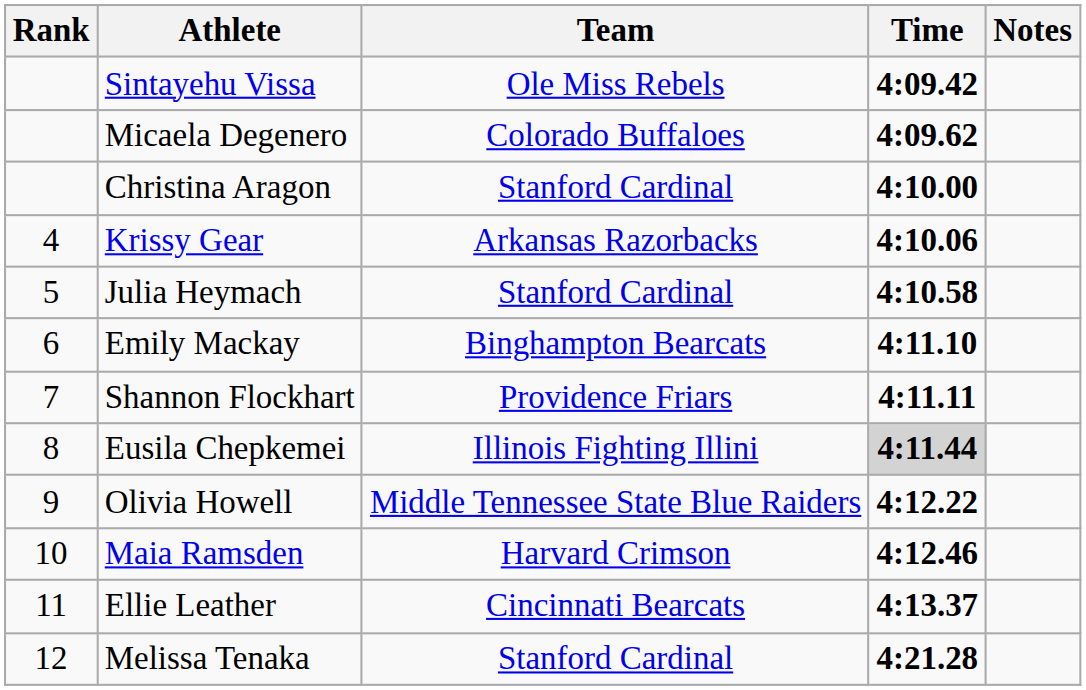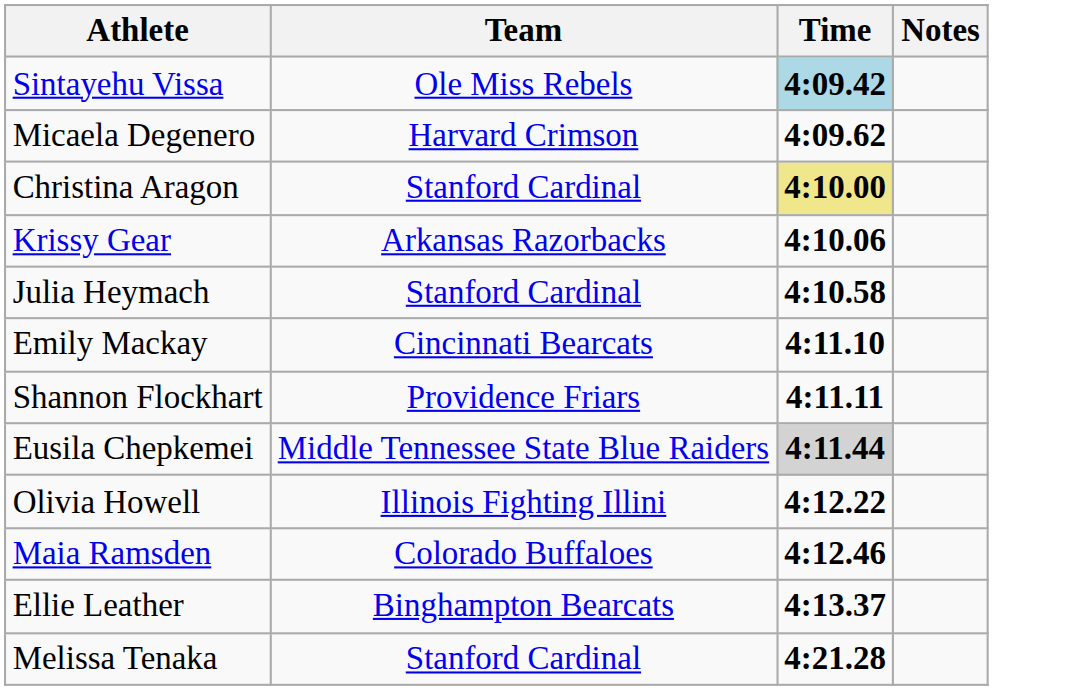- column: Rank | 4 | 5 | 6 | 7 | 8 | 9 | 10 | 11 | 12
Sintayehu Vissa | Time: no background -> lightblue background
Micaela Degenero | Team: Colorado Buffaloes -> Harvard Crimson
Christina Aragon | Time: no background -> khaki background
Emily Mackay | Team: Binghampton Bearcats -> Cincinnati Bearcats
Eusila Chepkemei | Team: Illinois Fighting Illini -> Middle Tennessee State Blue Raiders
Olivia Howell | Team: Middle Tennessee State Blue Raiders -> Illinois Fighting Illini
Maia Ramsden | Team: Harvard Crimson -> Colorado Buffaloes
Ellie Leather | Team: Cincinnati Bearcats -> Binghampton Bearcats
